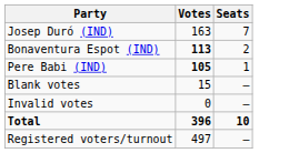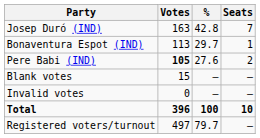+ column: % | 42.8 | 29.7 | 27.6 | – | – | 100 | 79.7
Bonaventura Espot (IND) | Votes: bold -> normal
Bonaventura Espot (IND) | Seats: 2 -> 1
Pere Babi (IND) | Seats: 1 -> 2
